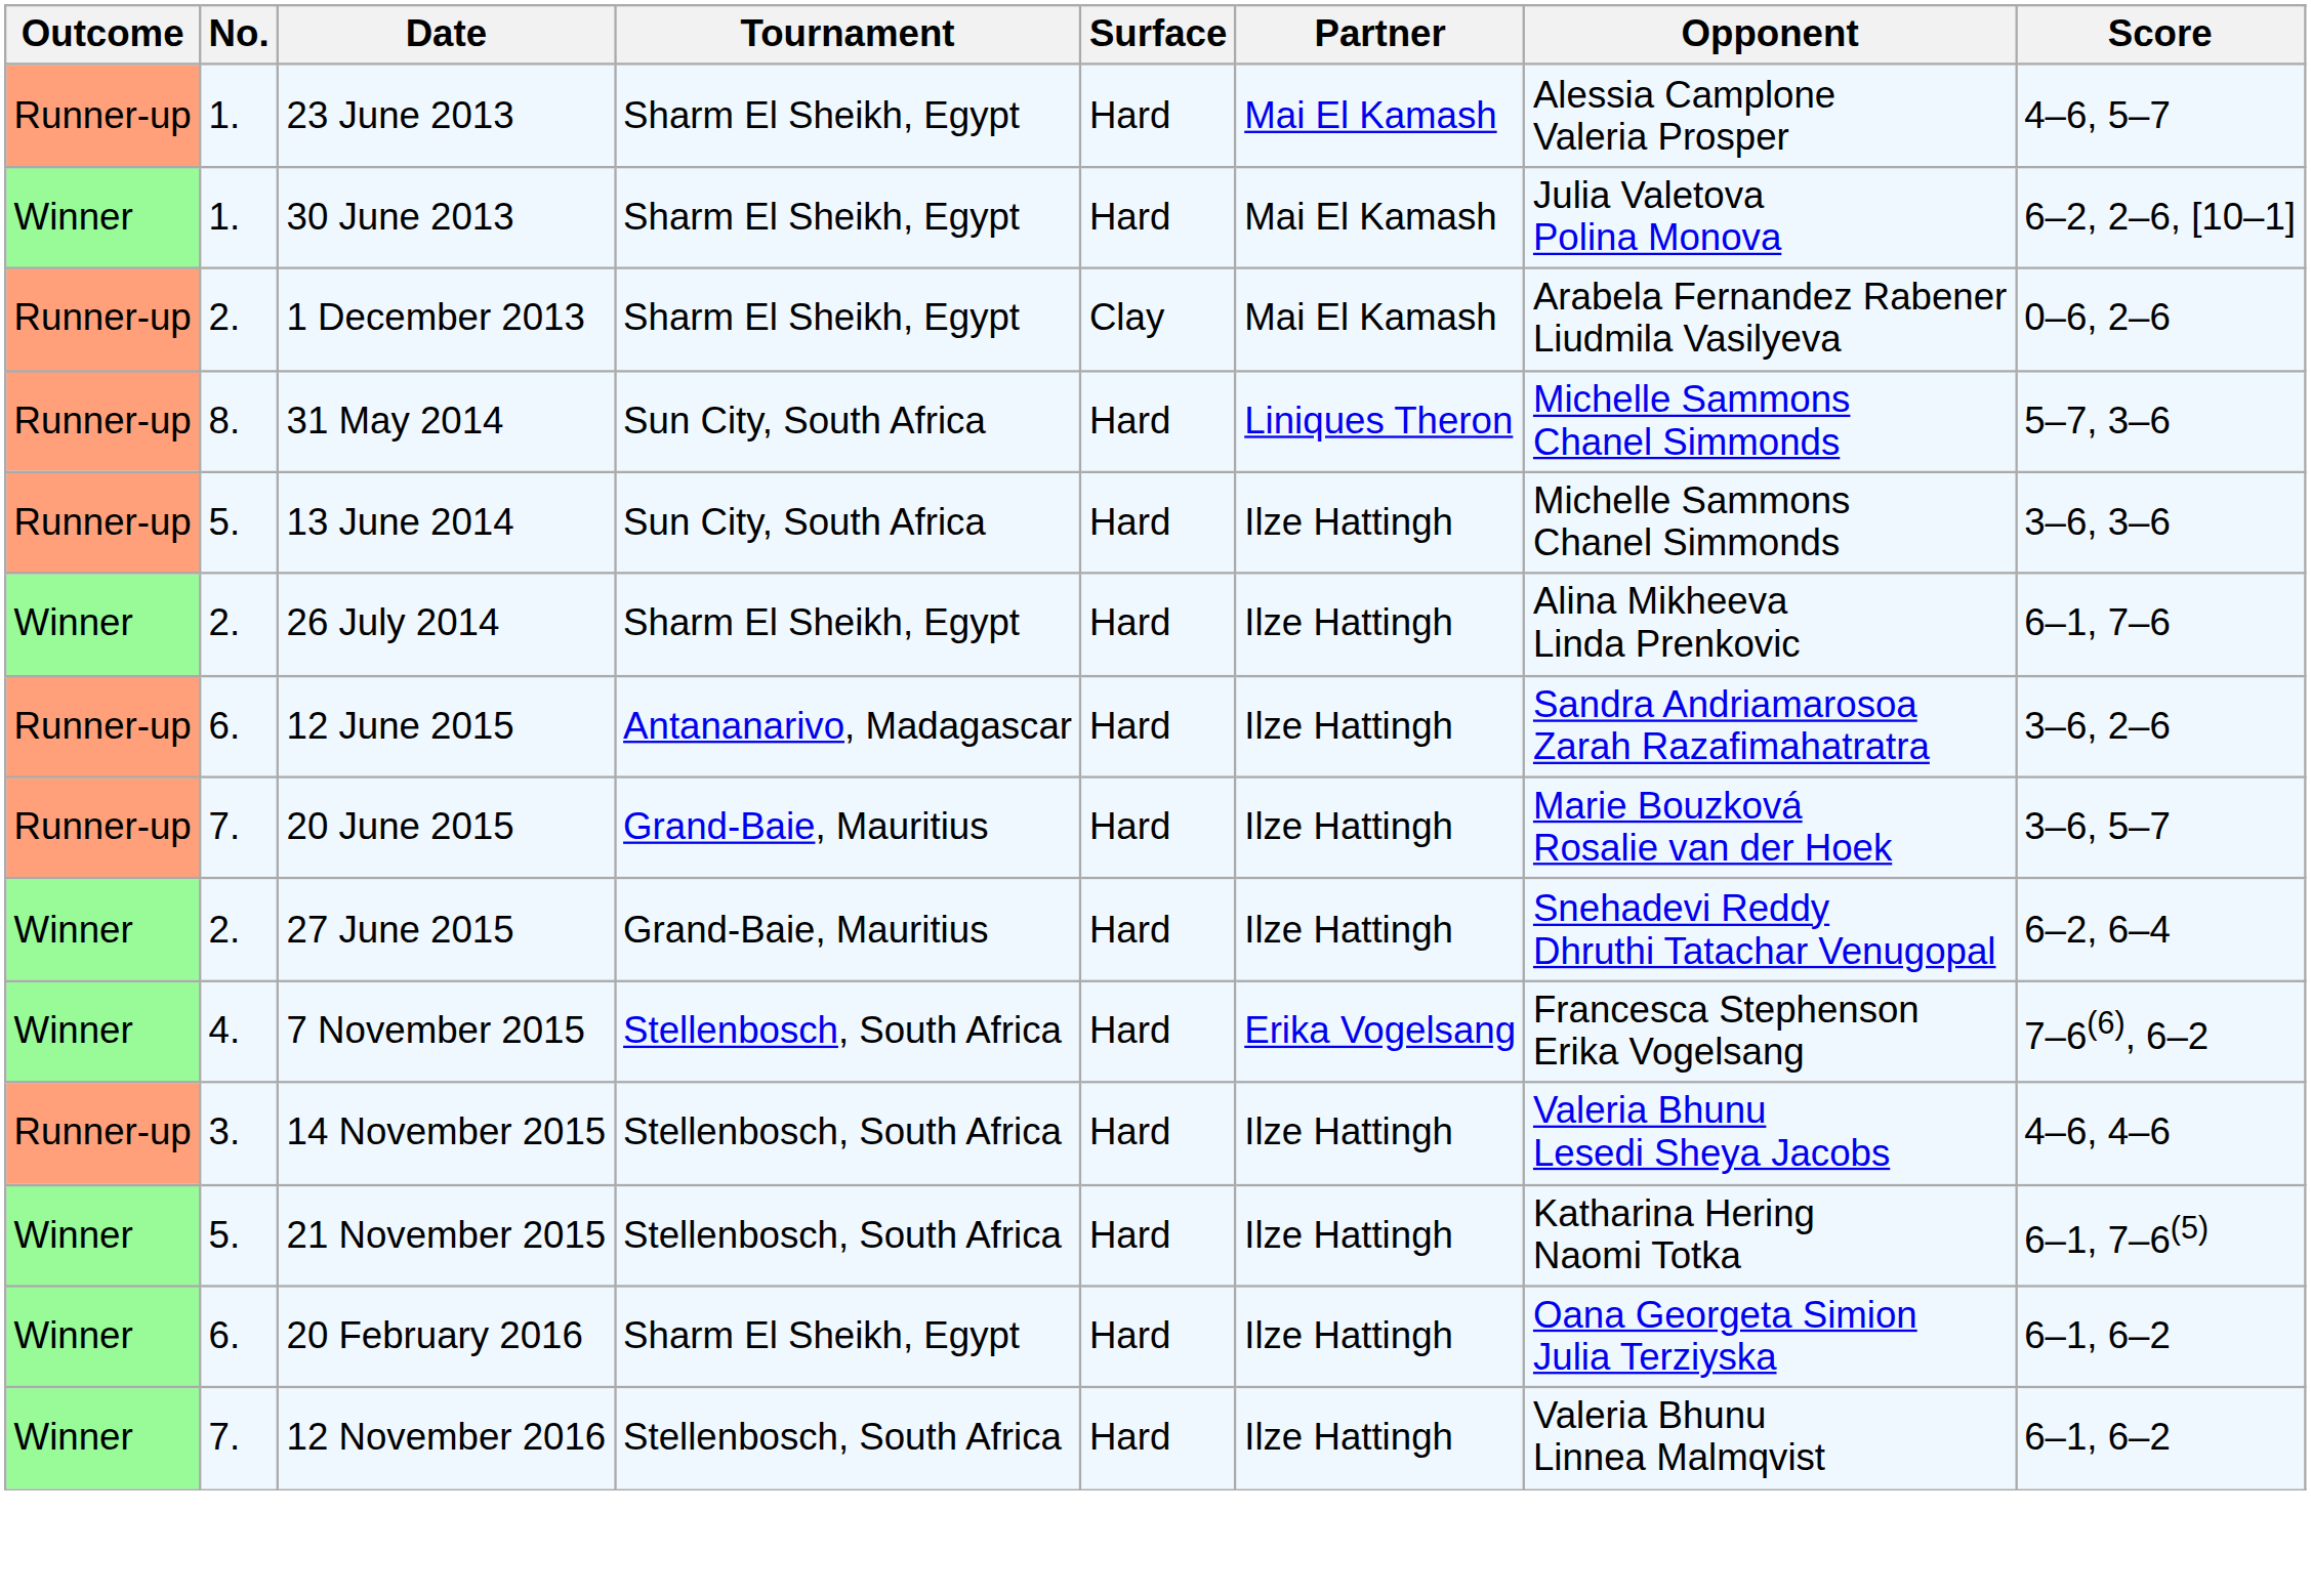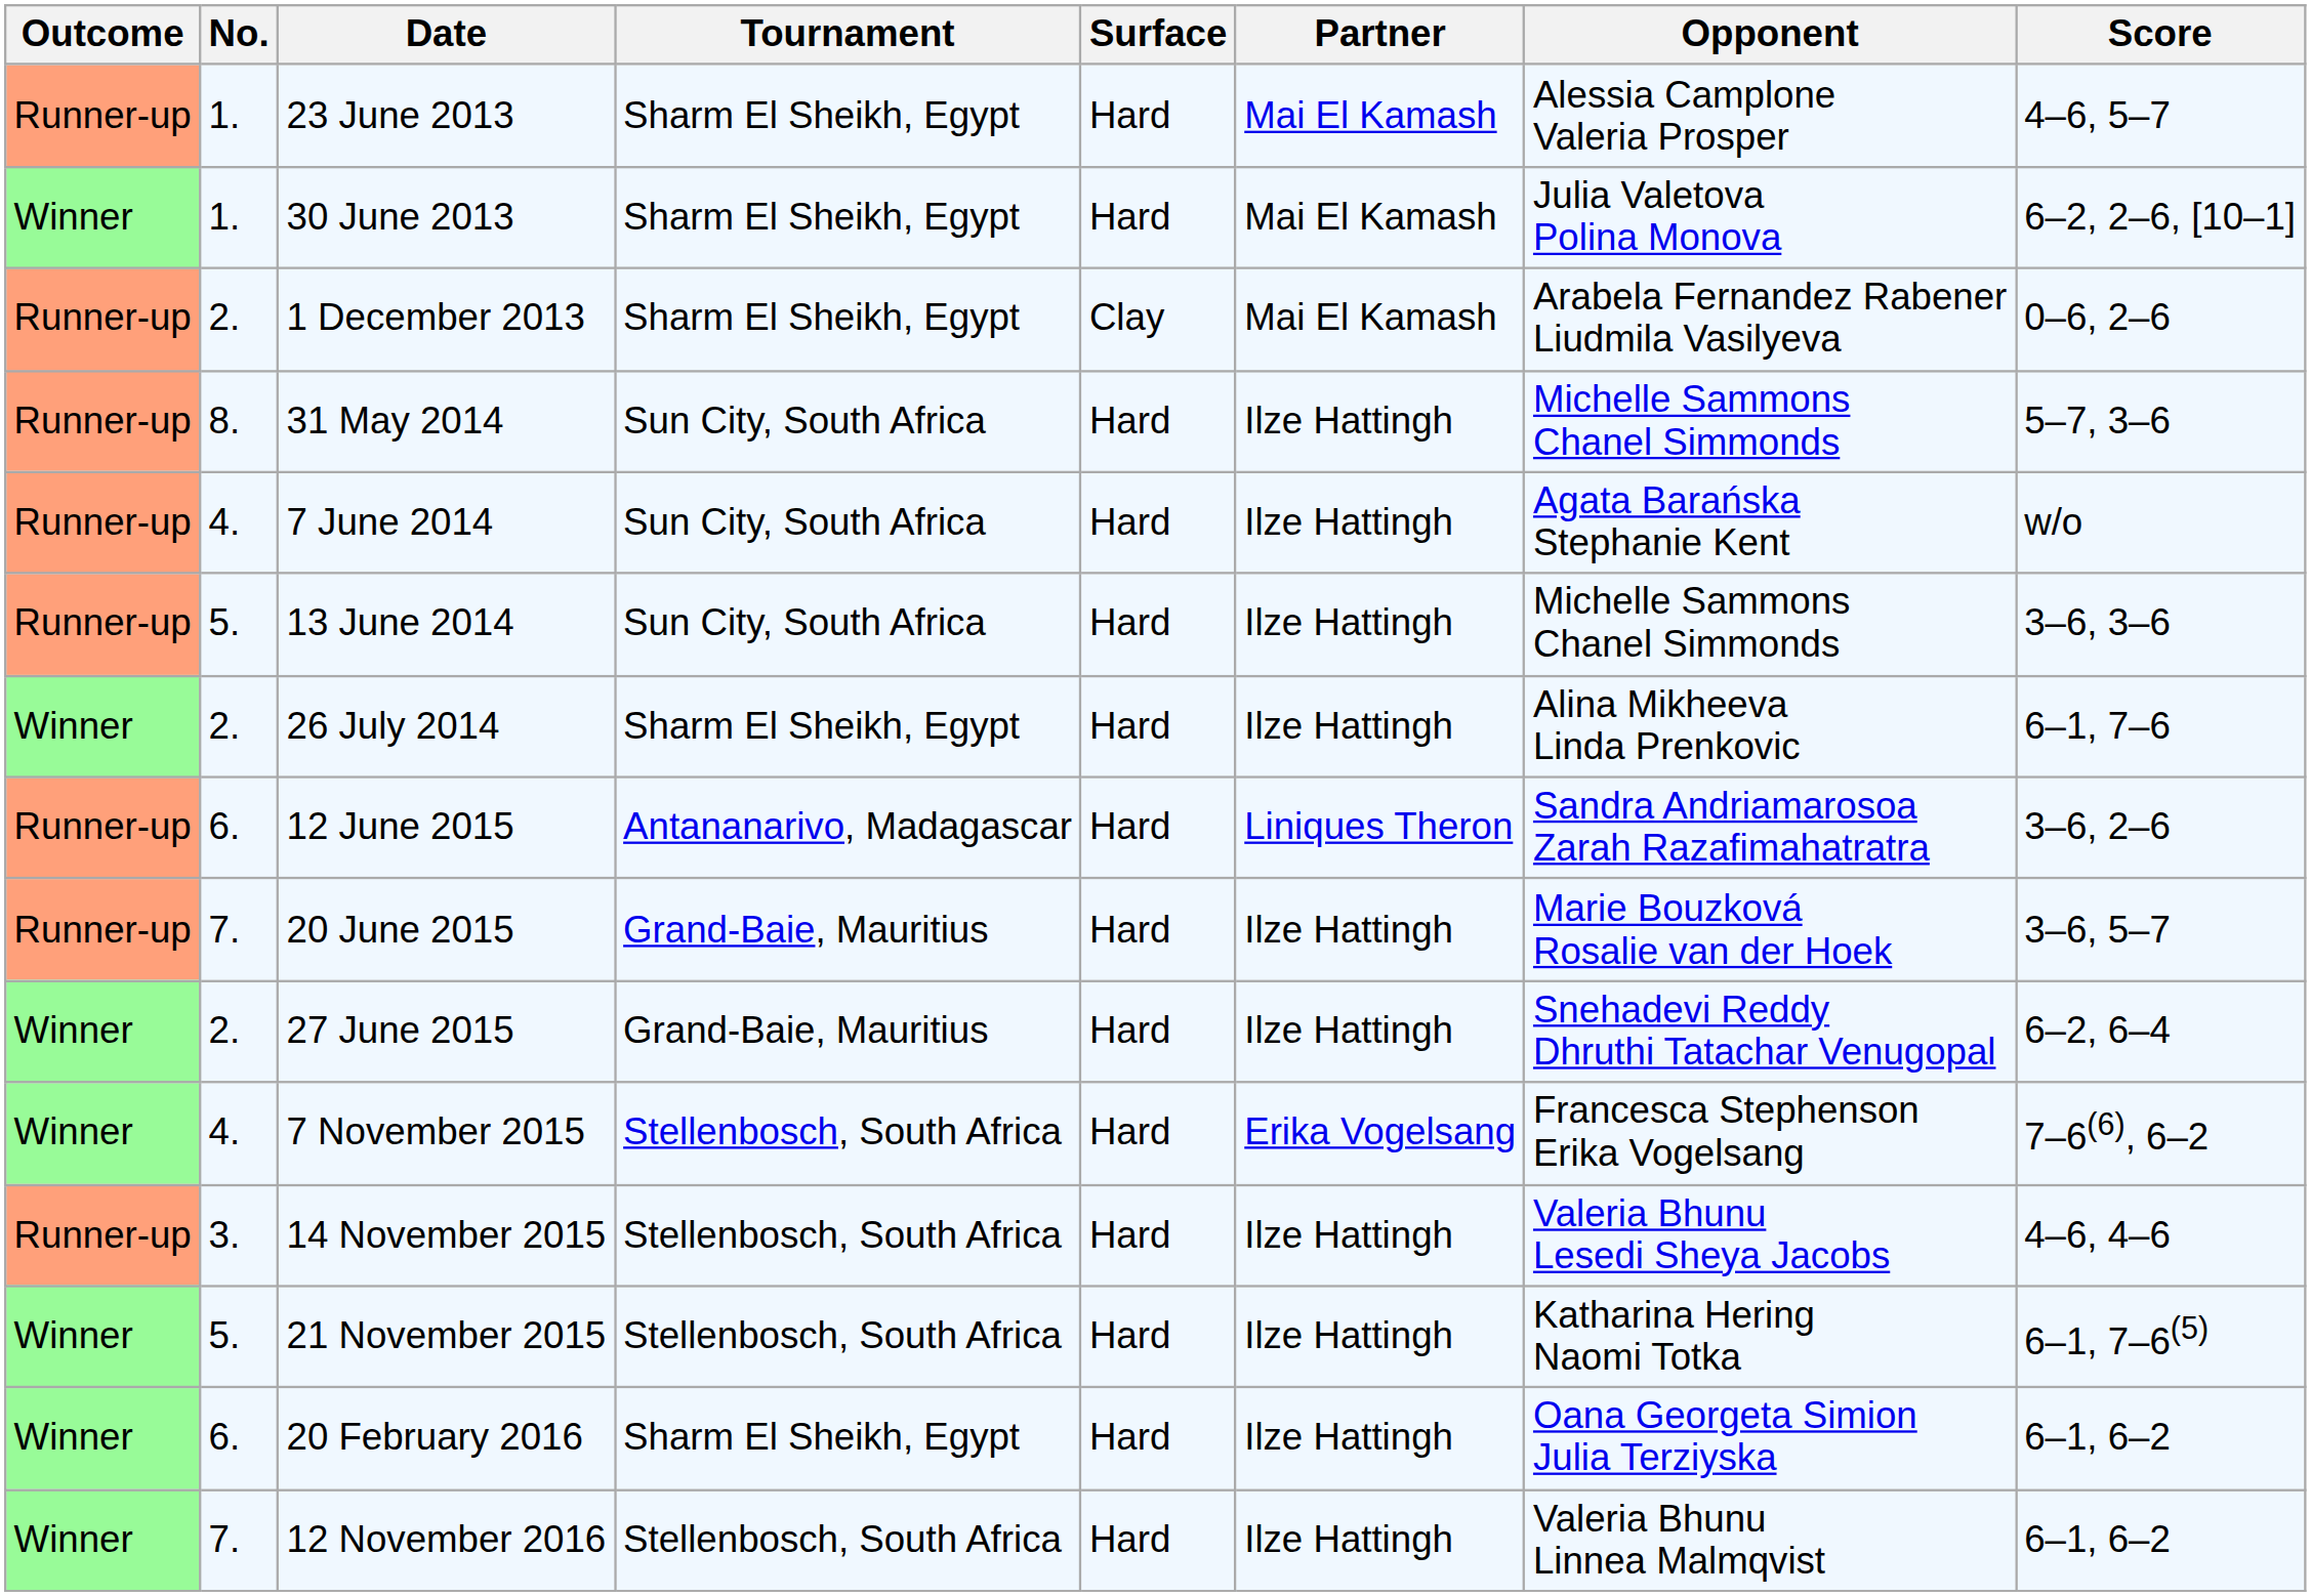31 May 2014 | Partner: Liniques Theron -> Ilze Hattingh
+ row: Runner-up | 4. | 7 June 2014 | Sun City, South Africa | Hard | Ilze Hattingh | Agata Barańska Stephanie Kent | w/o
12 June 2015 | Partner: Ilze Hattingh -> Liniques Theron
